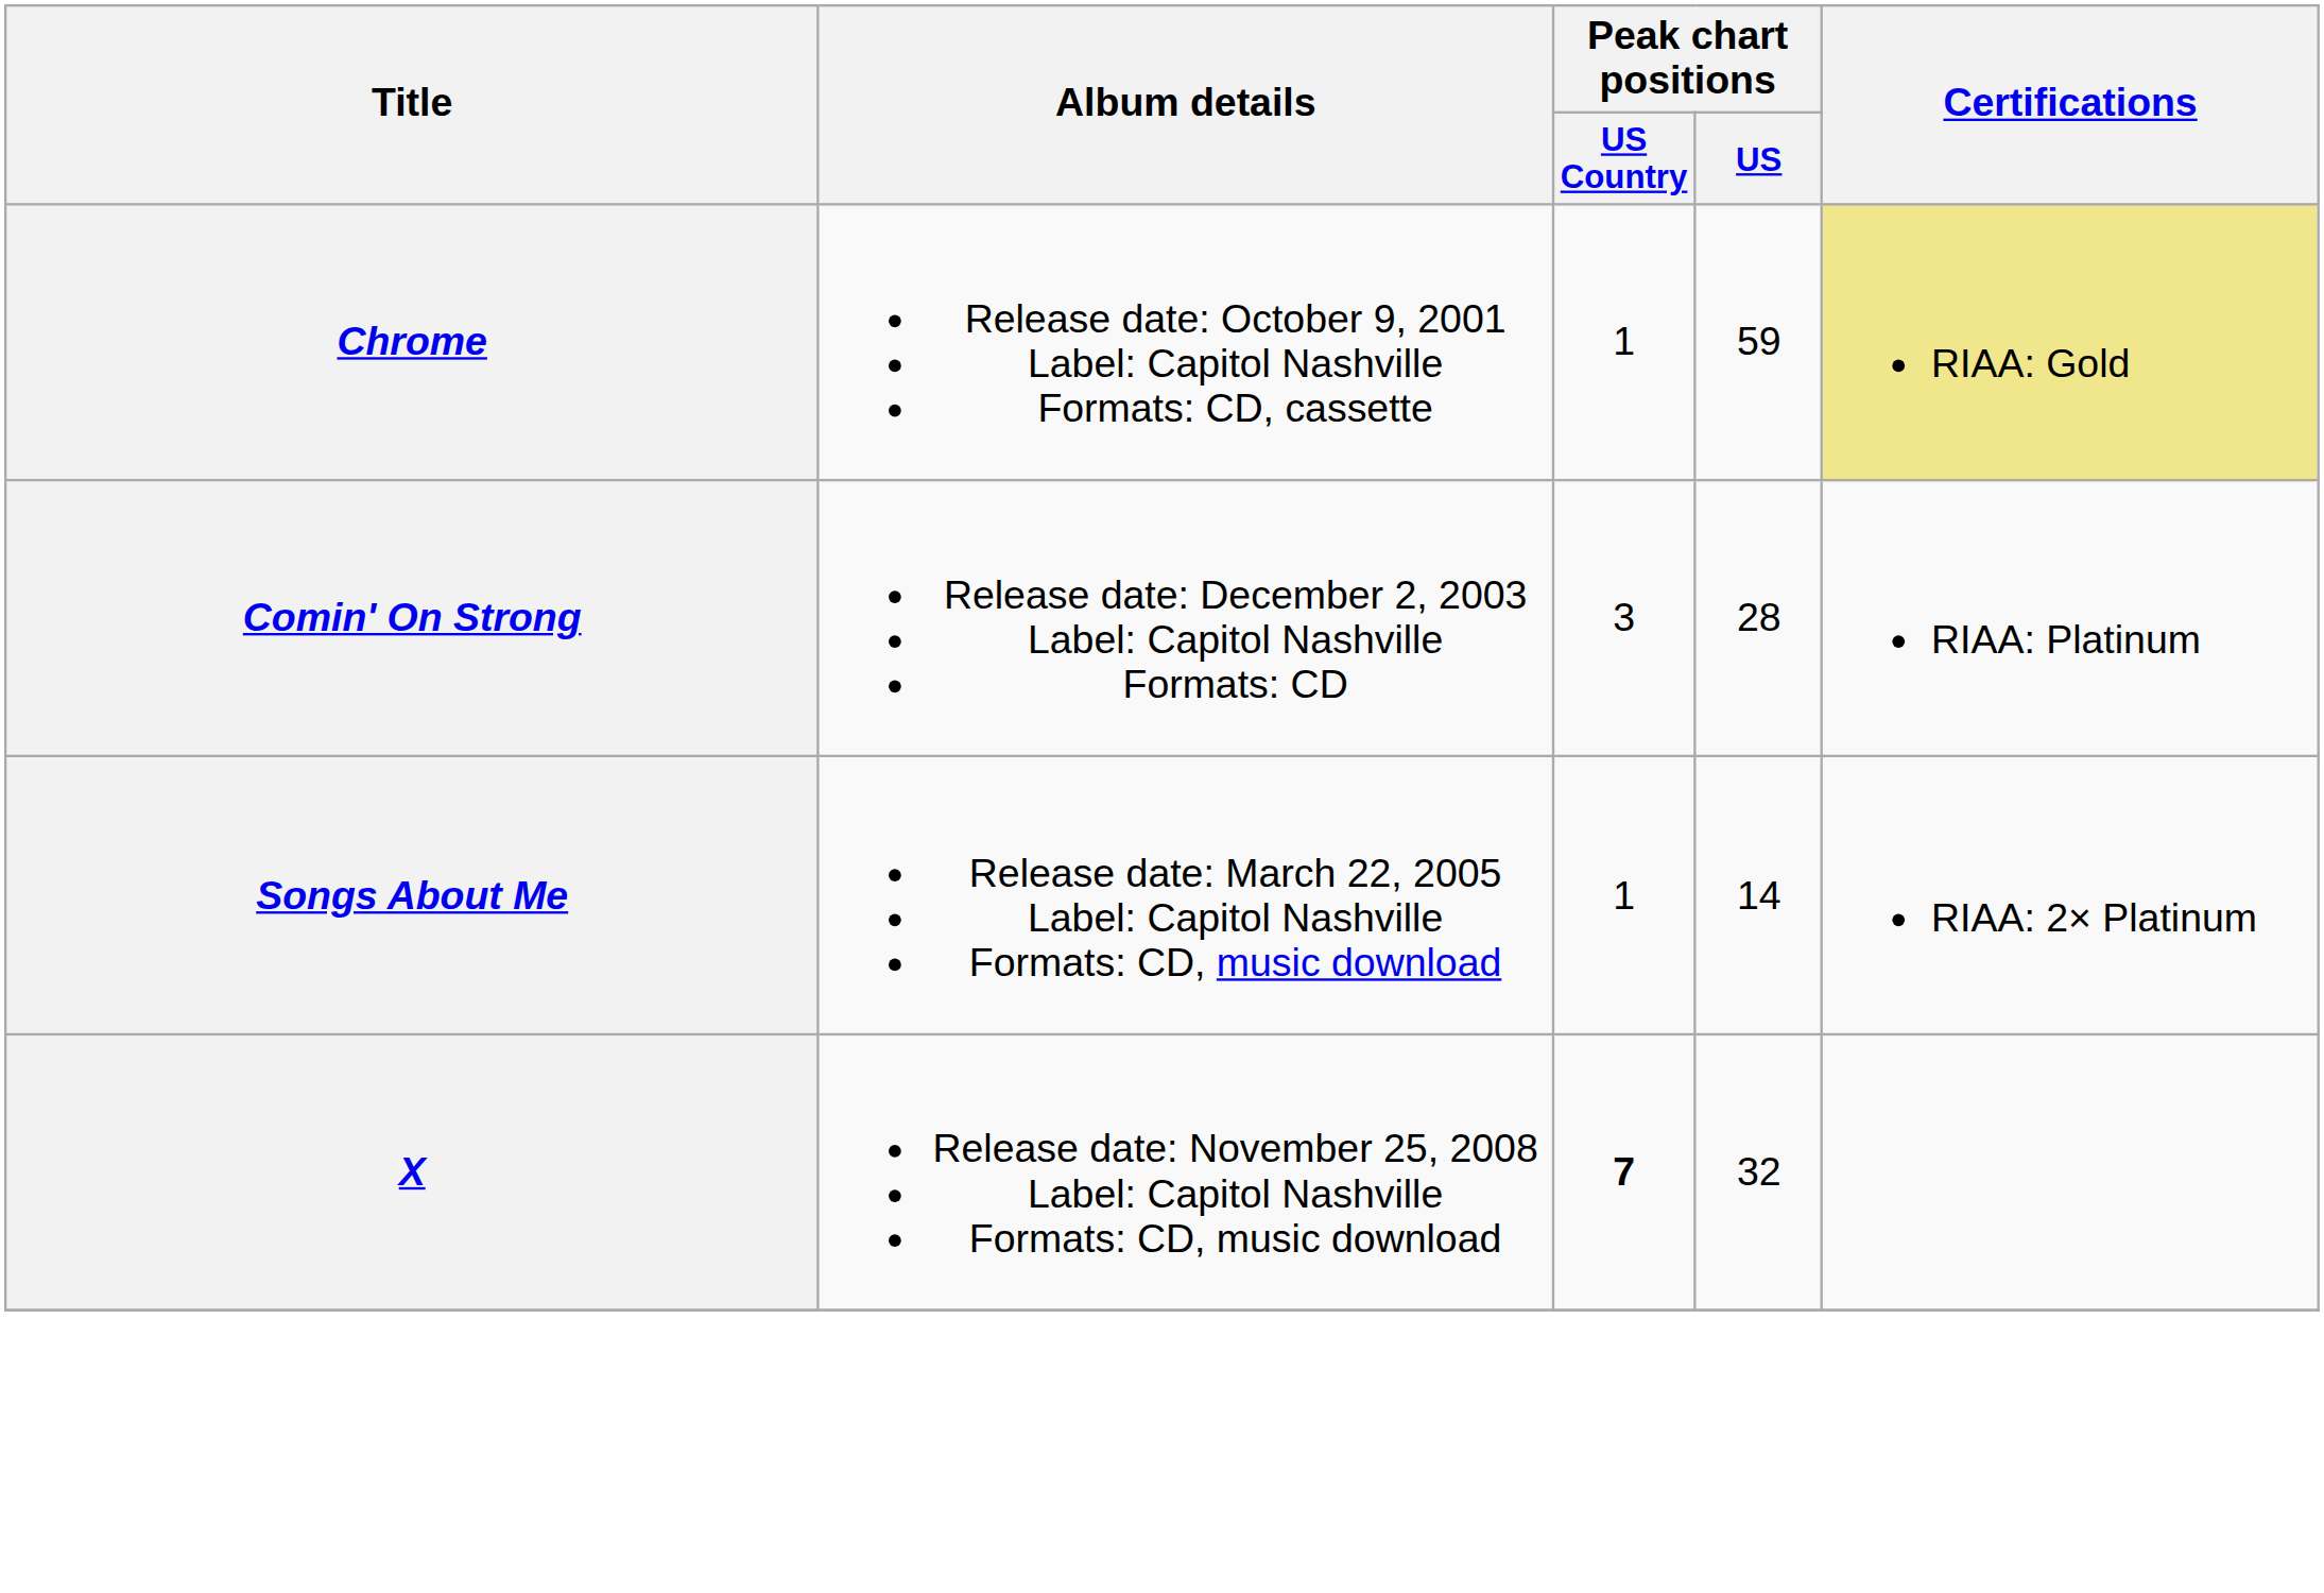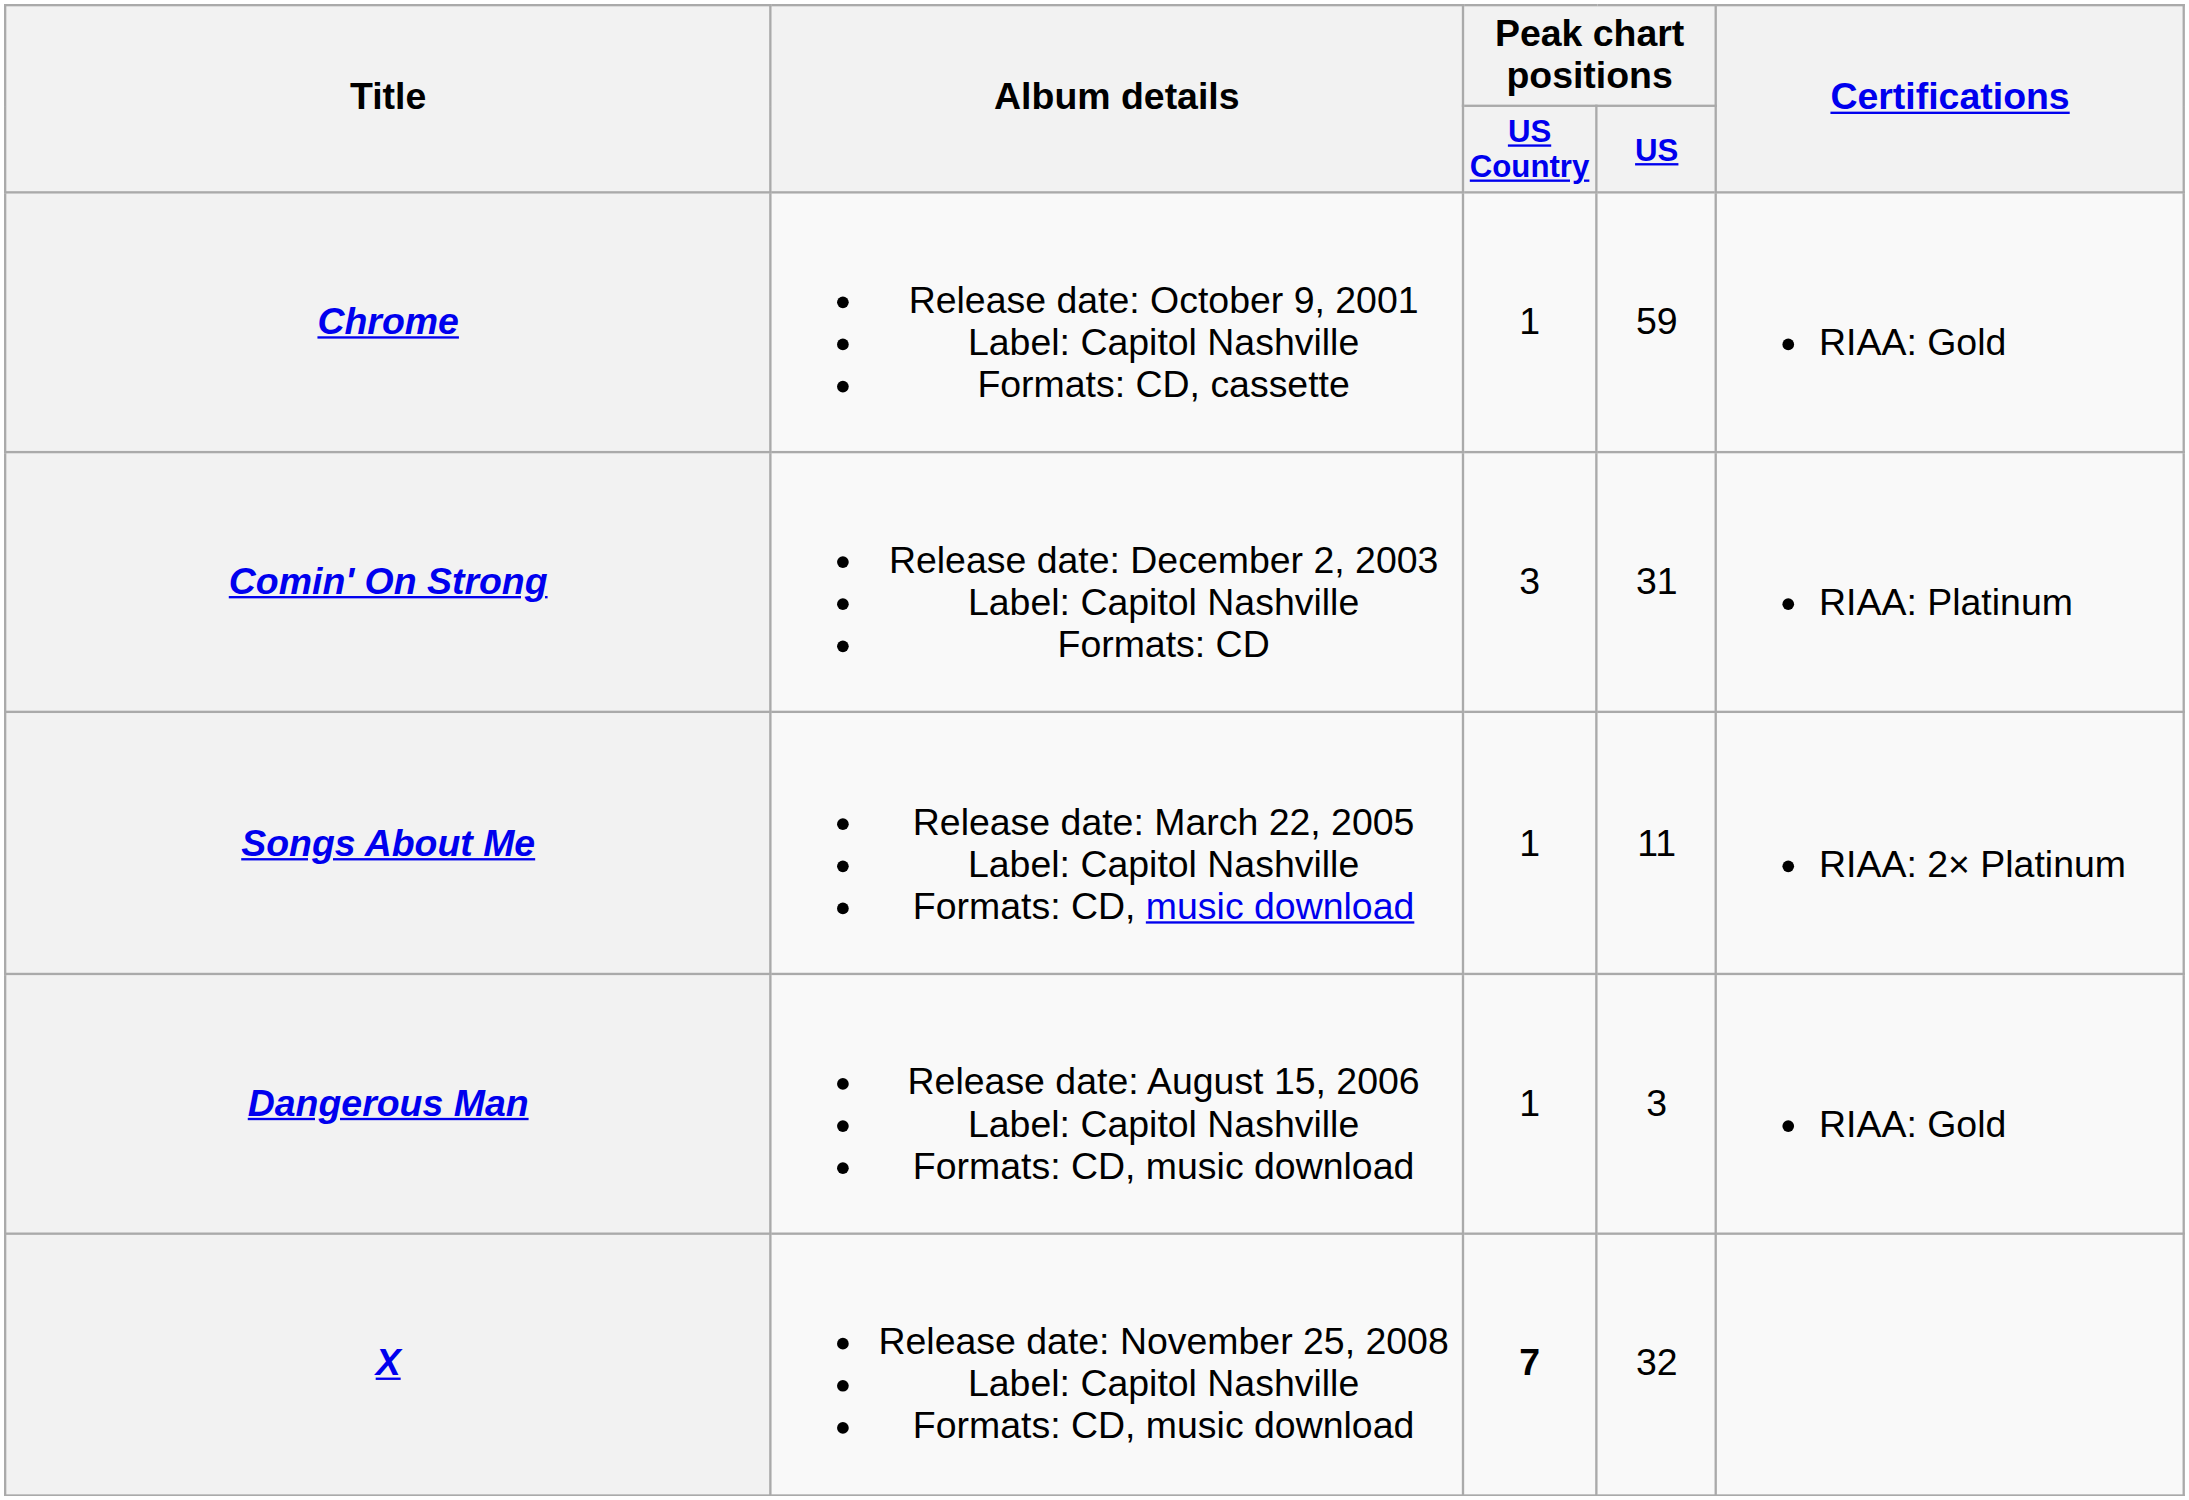Chrome | Certifications: khaki background -> no background
Comin' On Strong | Peak chart positions / US: 28 -> 31
Songs About Me | Peak chart positions / US: 14 -> 11
+ row: Dangerous Man | Release date: August 15, 2006 Label: Capitol Nashville Formats: CD, music download | 1 | 3 | RIAA: Gold
